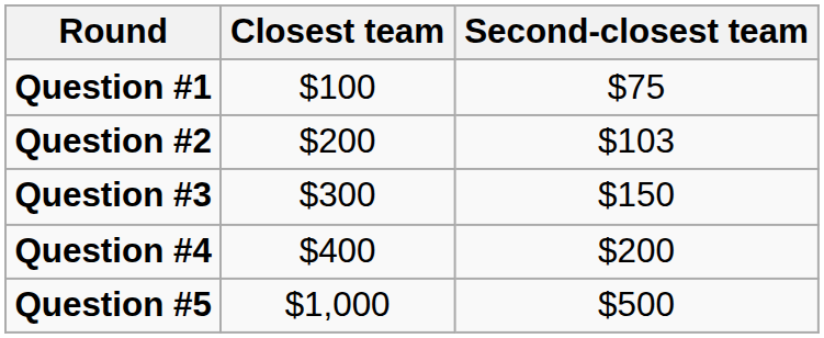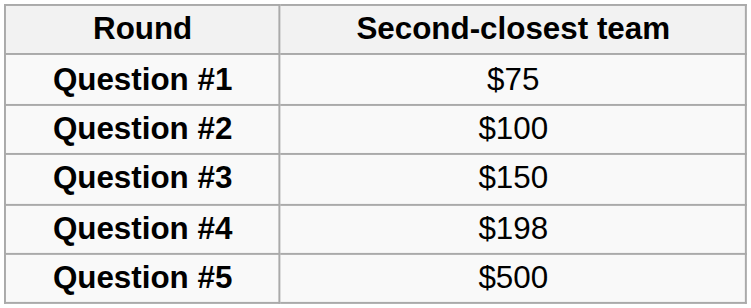- column: Closest team | $100 | $200 | $300 | $400 | $1,000
Question #2 | Second-closest team: $103 -> $100
Question #4 | Second-closest team: $200 -> $198
